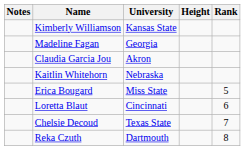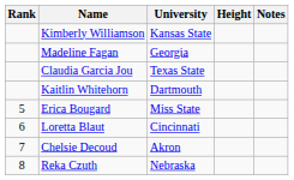columns swapped: Rank <-> Notes
Claudia Garcia Jou | University: Akron -> Texas State
Kaitlin Whitehorn | University: Nebraska -> Dartmouth
Chelsie Decoud | University: Texas State -> Akron
Reka Czuth | University: Dartmouth -> Nebraska
